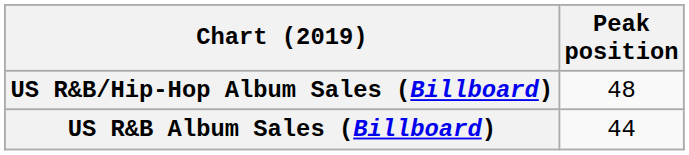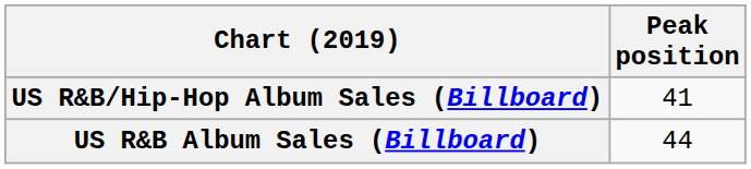US R&B/Hip-Hop Album Sales (Billboard) | Peak position: 48 -> 41
